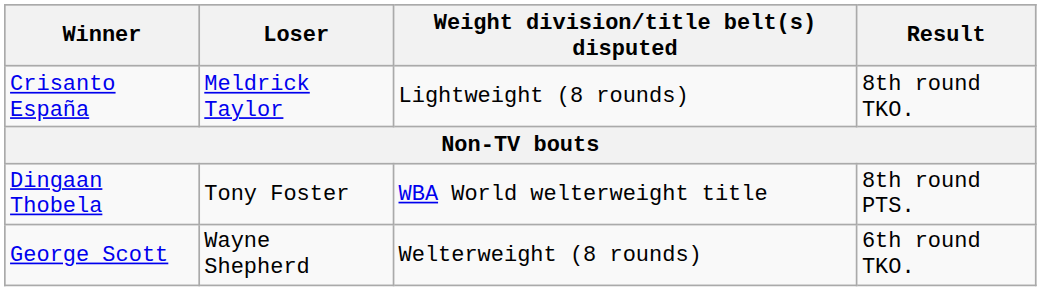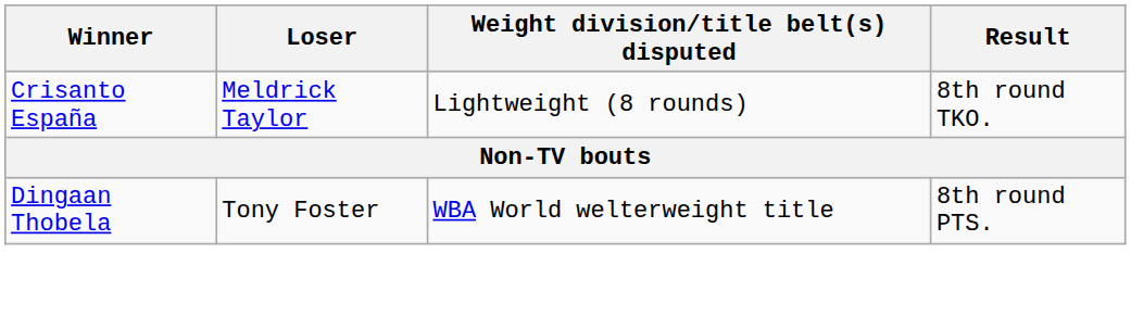- row: George Scott | Wayne Shepherd | Welterweight (8 rounds) | 6th round TKO.
